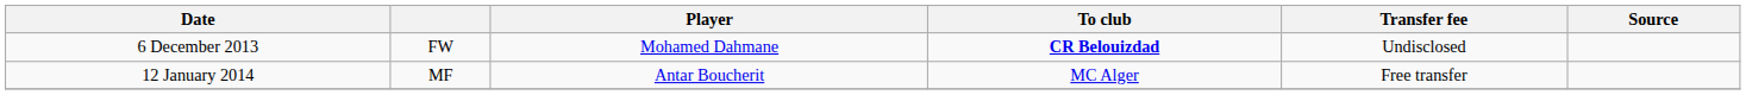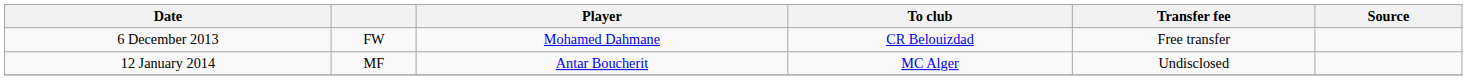6 December 2013 | To club: bold -> normal
6 December 2013 | Transfer fee: Undisclosed -> Free transfer
12 January 2014 | Transfer fee: Free transfer -> Undisclosed
